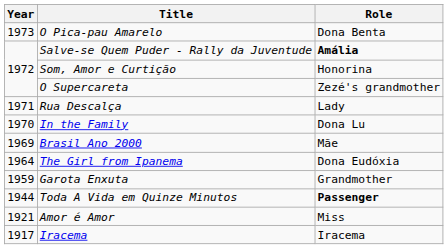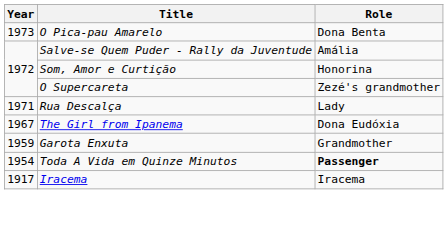Salve-se Quem Puder - Rally da Juventude | Role: bold -> normal
- row: 1970 | In the Family | Dona Lu
- row: 1969 | Brasil Ano 2000 | Mãe
The Girl from Ipanema | Year: 1964 -> 1967
Toda A Vida em Quinze Minutos | Year: 1944 -> 1954
- row: 1921 | Amor é Amor | Miss
